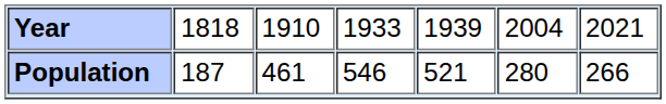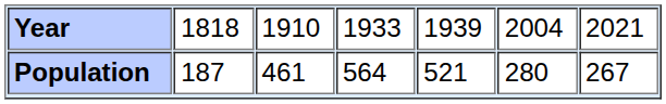Population | column 4: 546 -> 564
Population | column 7: 266 -> 267
